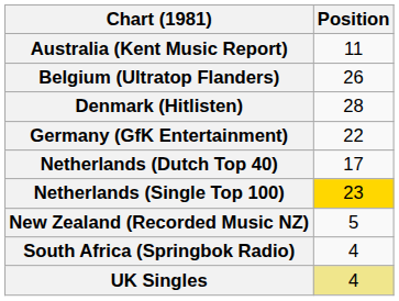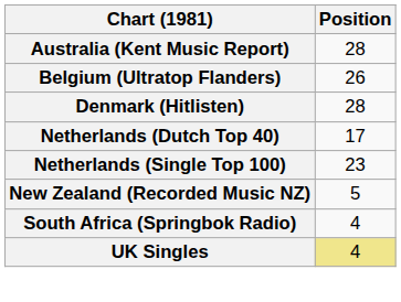Australia (Kent Music Report) | Position: 11 -> 28
- row: Germany (GfK Entertainment) | 22
Netherlands (Single Top 100) | Position: gold background -> no background
